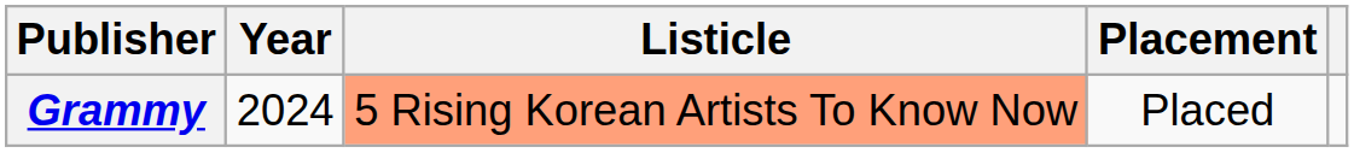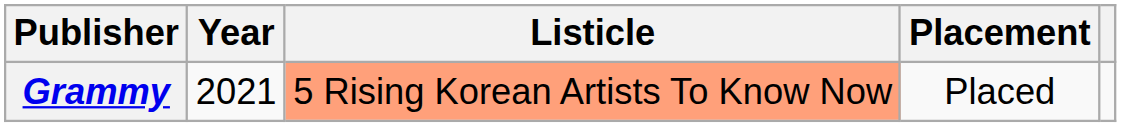Grammy | Year: 2024 -> 2021
